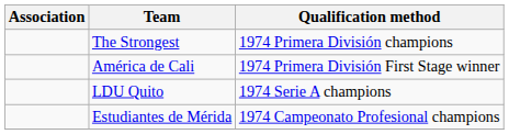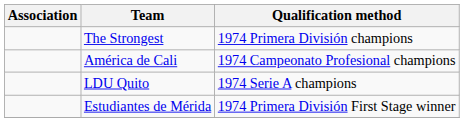América de Cali | Qualification method: 1974 Primera División First Stage winner -> 1974 Campeonato Profesional champions
Estudiantes de Mérida | Qualification method: 1974 Campeonato Profesional champions -> 1974 Primera División First Stage winner
